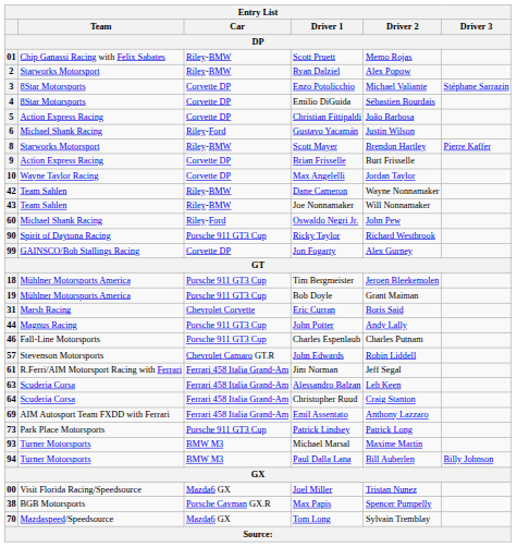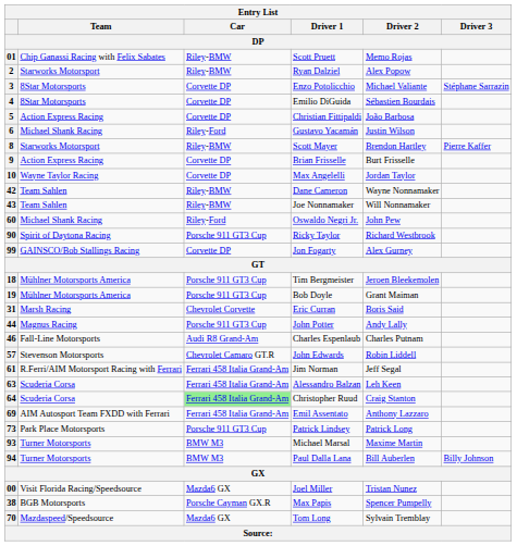46 | Car / DP: Porsche 911 GT3 Cup -> Audi R8 Grand-Am
64 | Car / DP: no background -> lightgreen background
